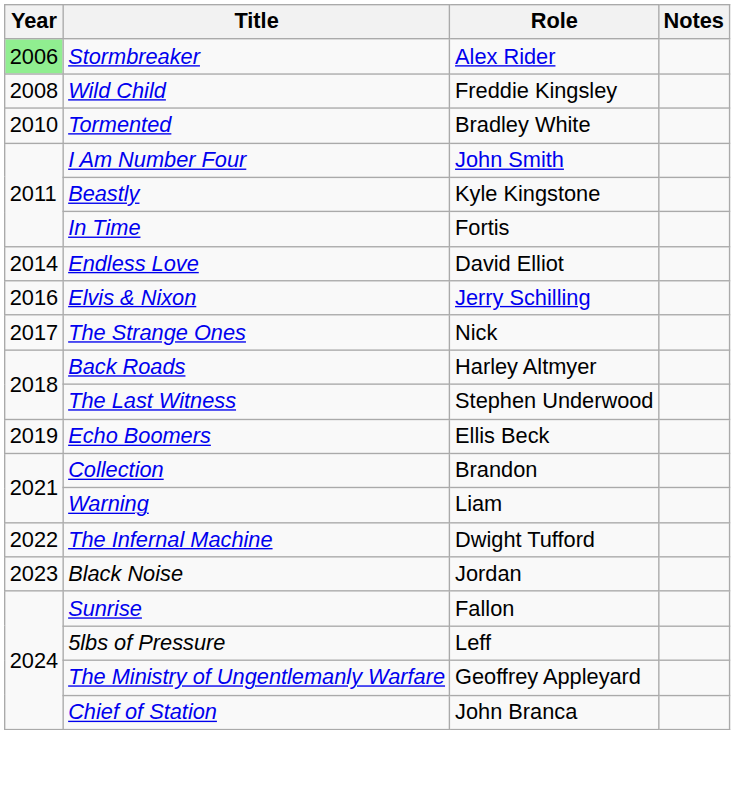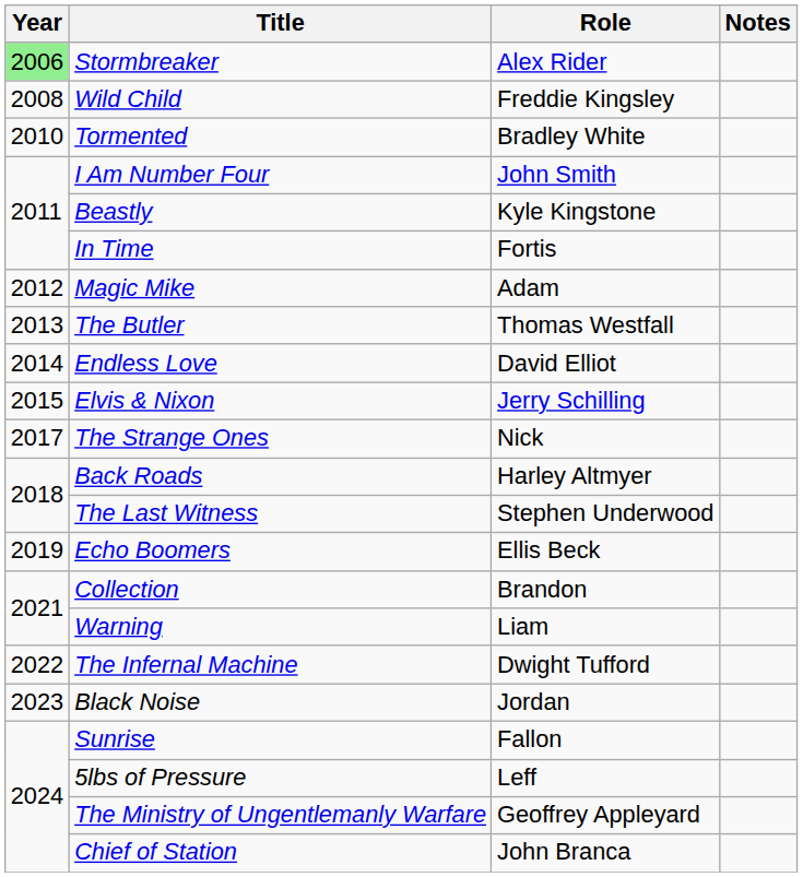+ row: 2012 | Magic Mike | Adam
+ row: 2013 | The Butler | Thomas Westfall
Elvis & Nixon | Year: 2016 -> 2015
